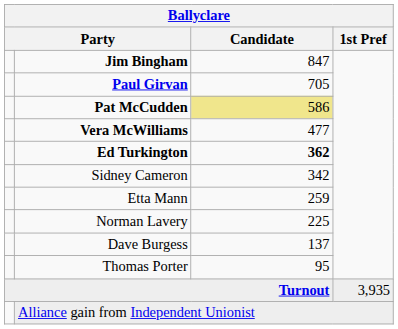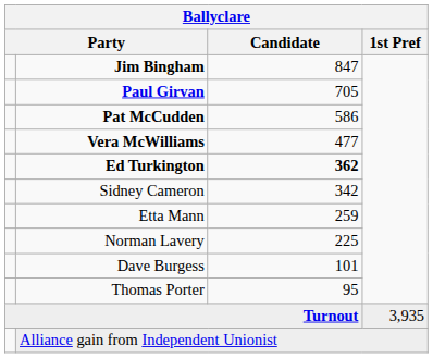Pat McCudden | Candidate: khaki background -> no background
Dave Burgess | Candidate: 137 -> 101
